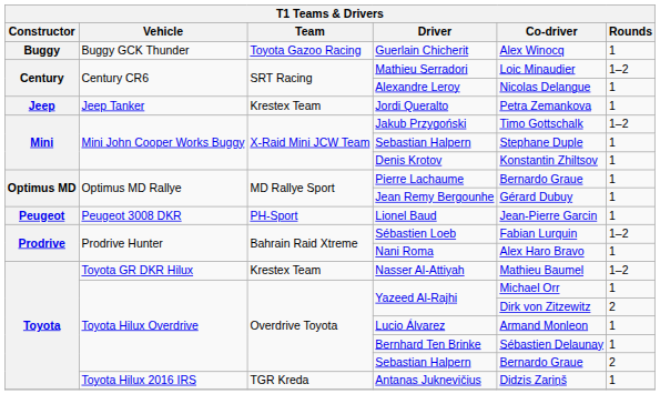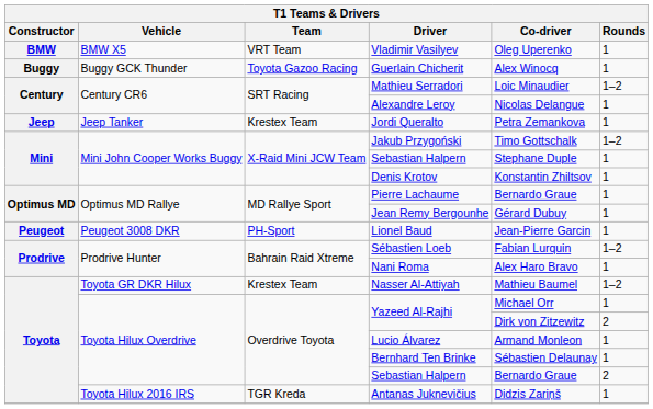+ row: BMW | BMW X5 | VRT Team | Vladimir Vasilyev | Oleg Uperenko | 1
